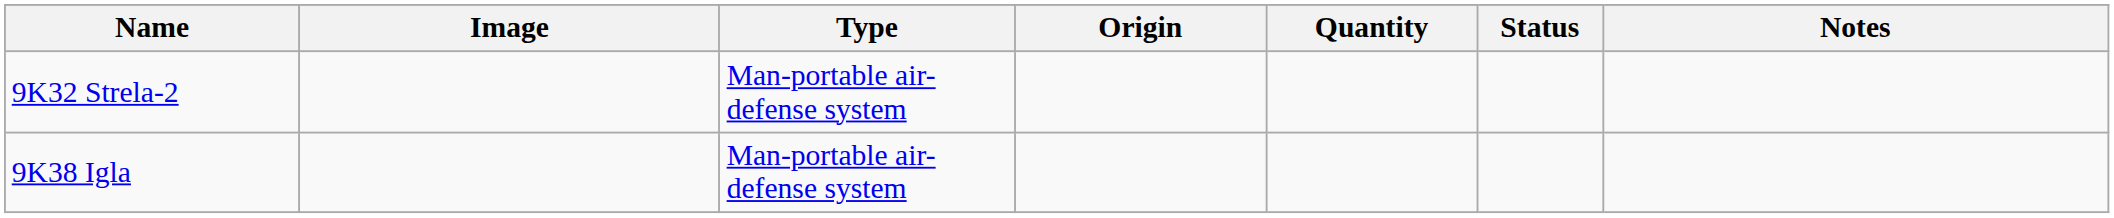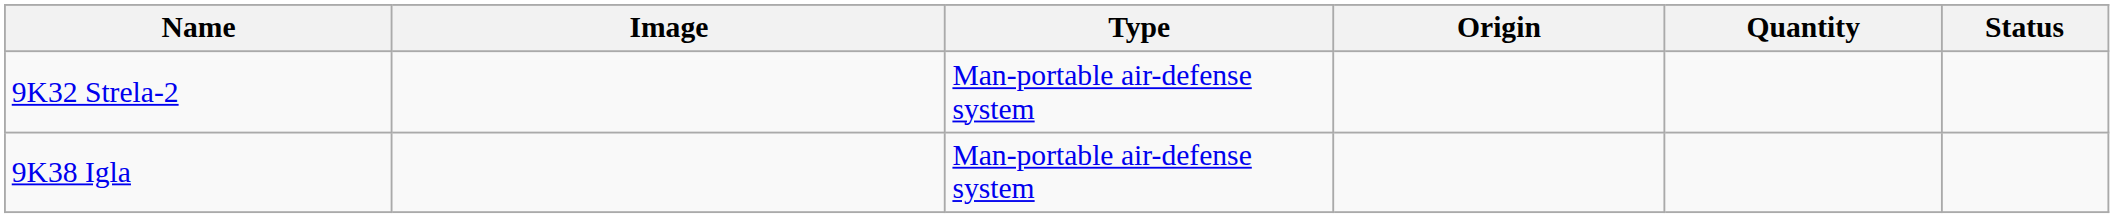- column: Notes
